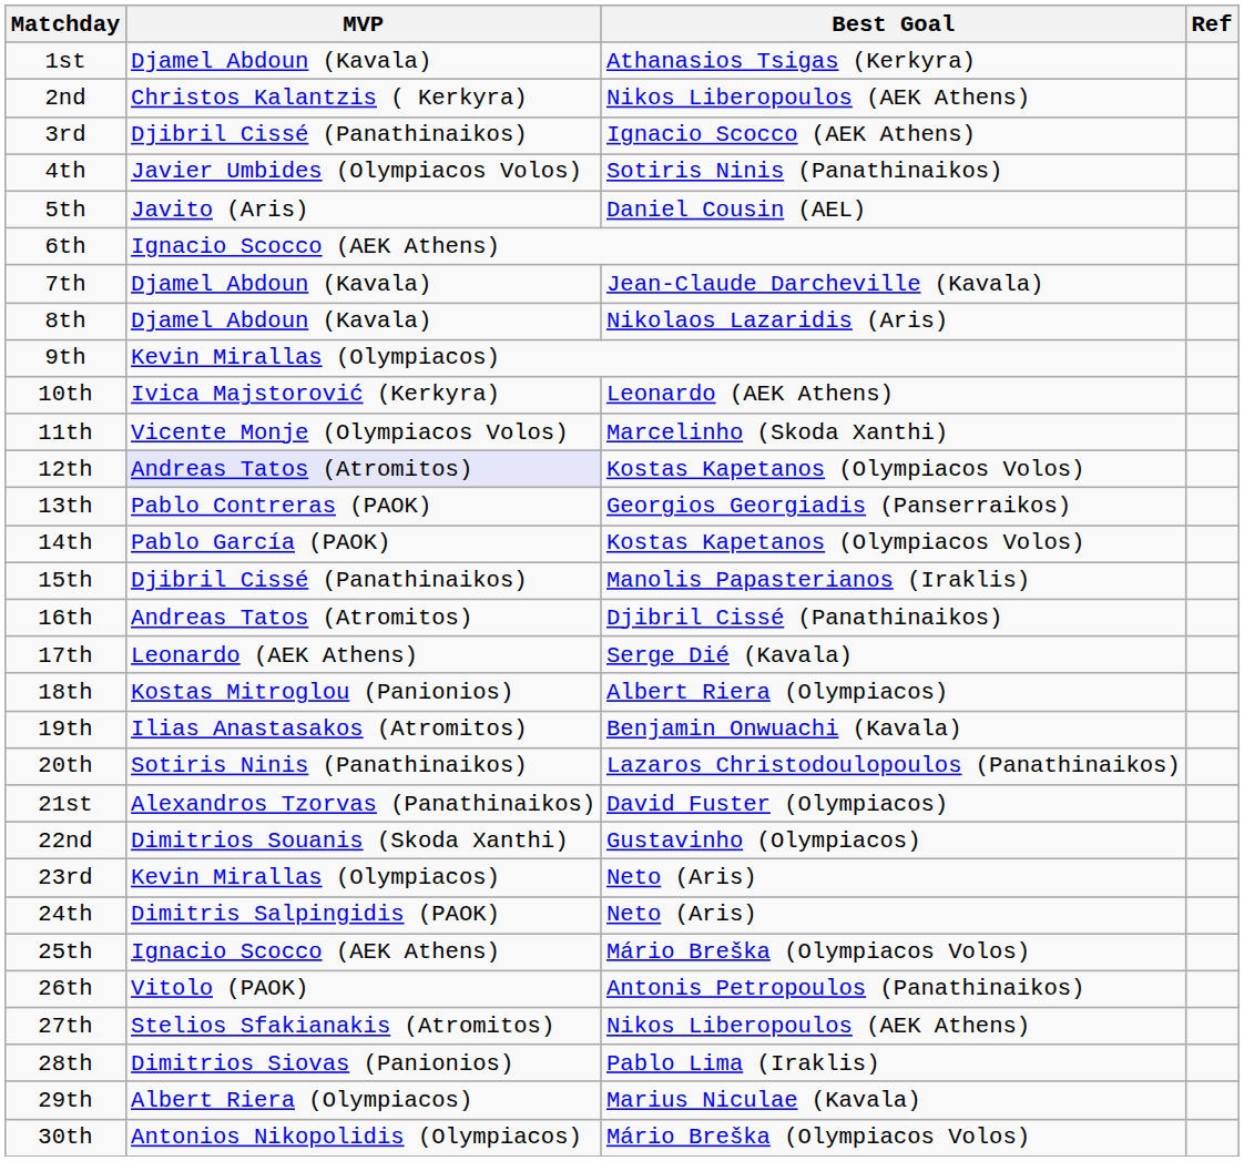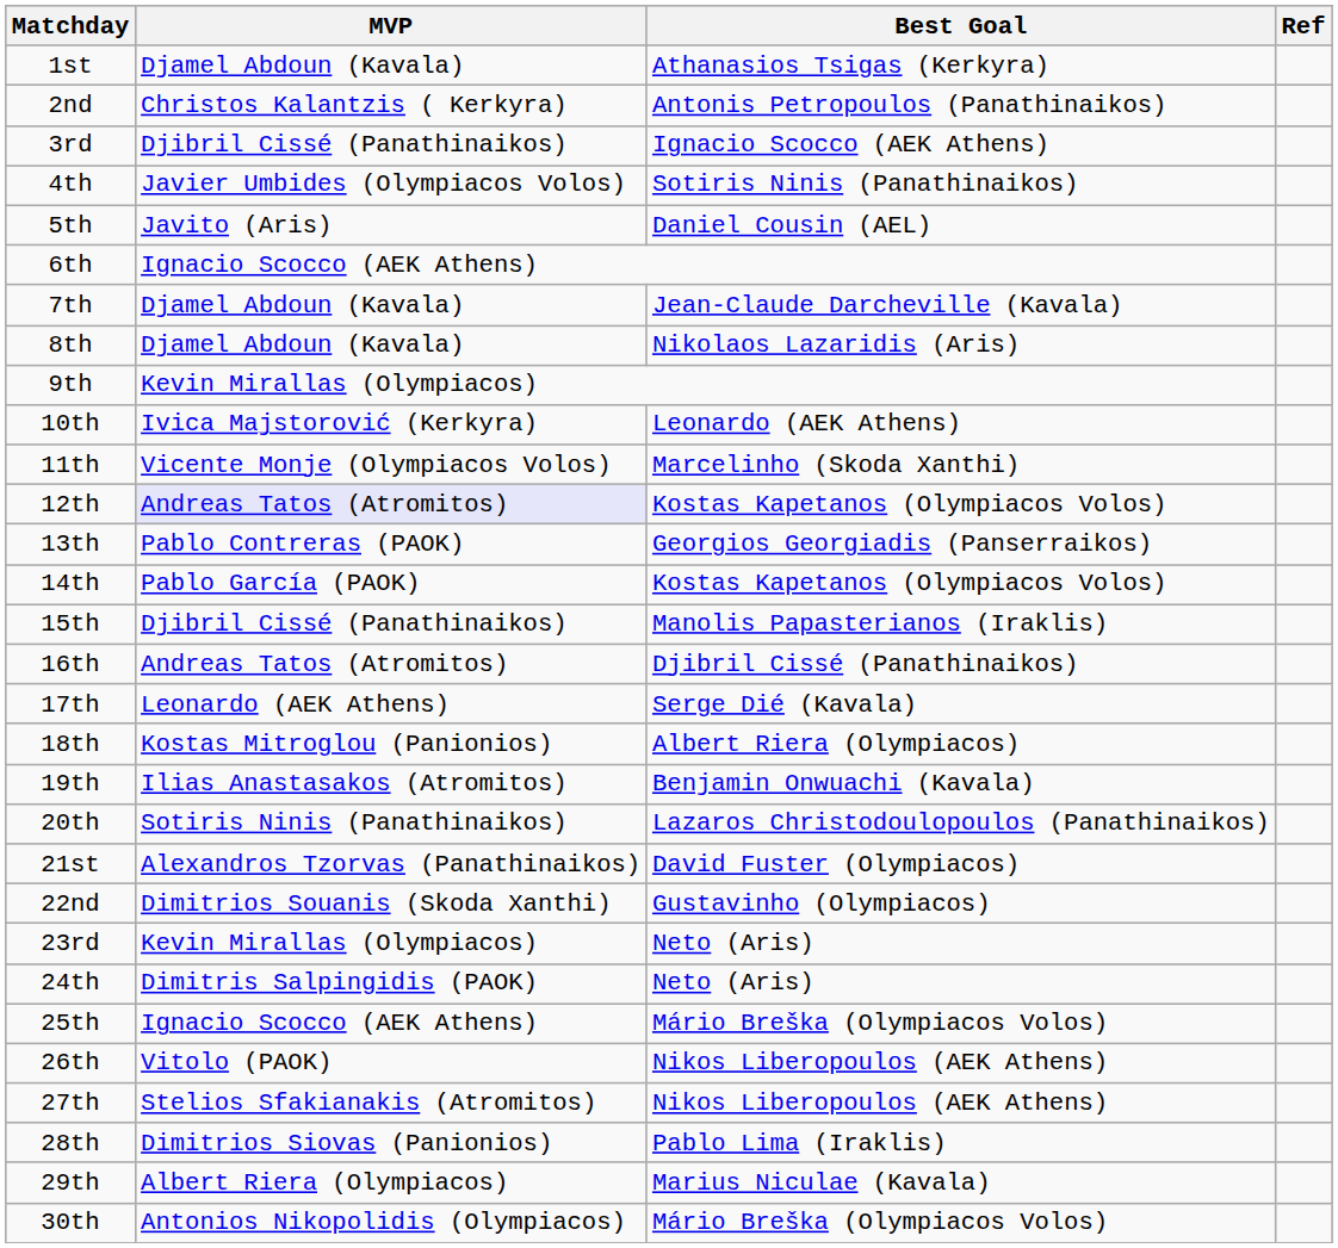2nd | Best Goal: Nikos Liberopoulos (AEK Athens) -> Antonis Petropoulos (Panathinaikos)
26th | Best Goal: Antonis Petropoulos (Panathinaikos) -> Nikos Liberopoulos (AEK Athens)
